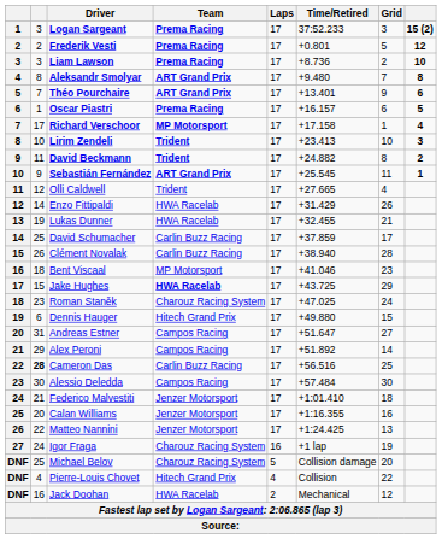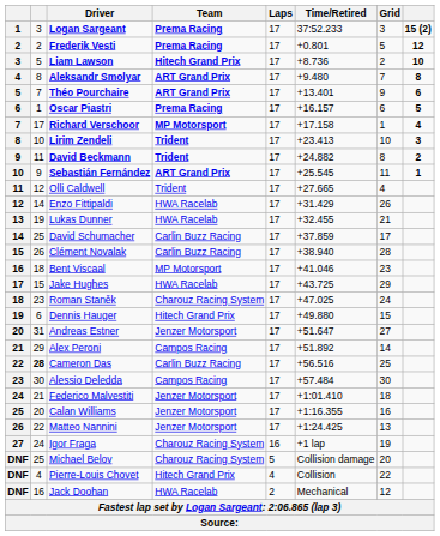Liam Lawson | column 2: 3 -> 5
Liam Lawson | Team: Prema Racing -> Hitech Grand Prix
Jake Hughes | Team: bold -> normal
Andreas Estner | Team: Campos Racing -> Jenzer Motorsport
